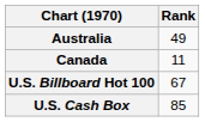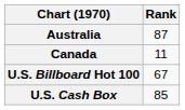Australia | Rank: 49 -> 87
